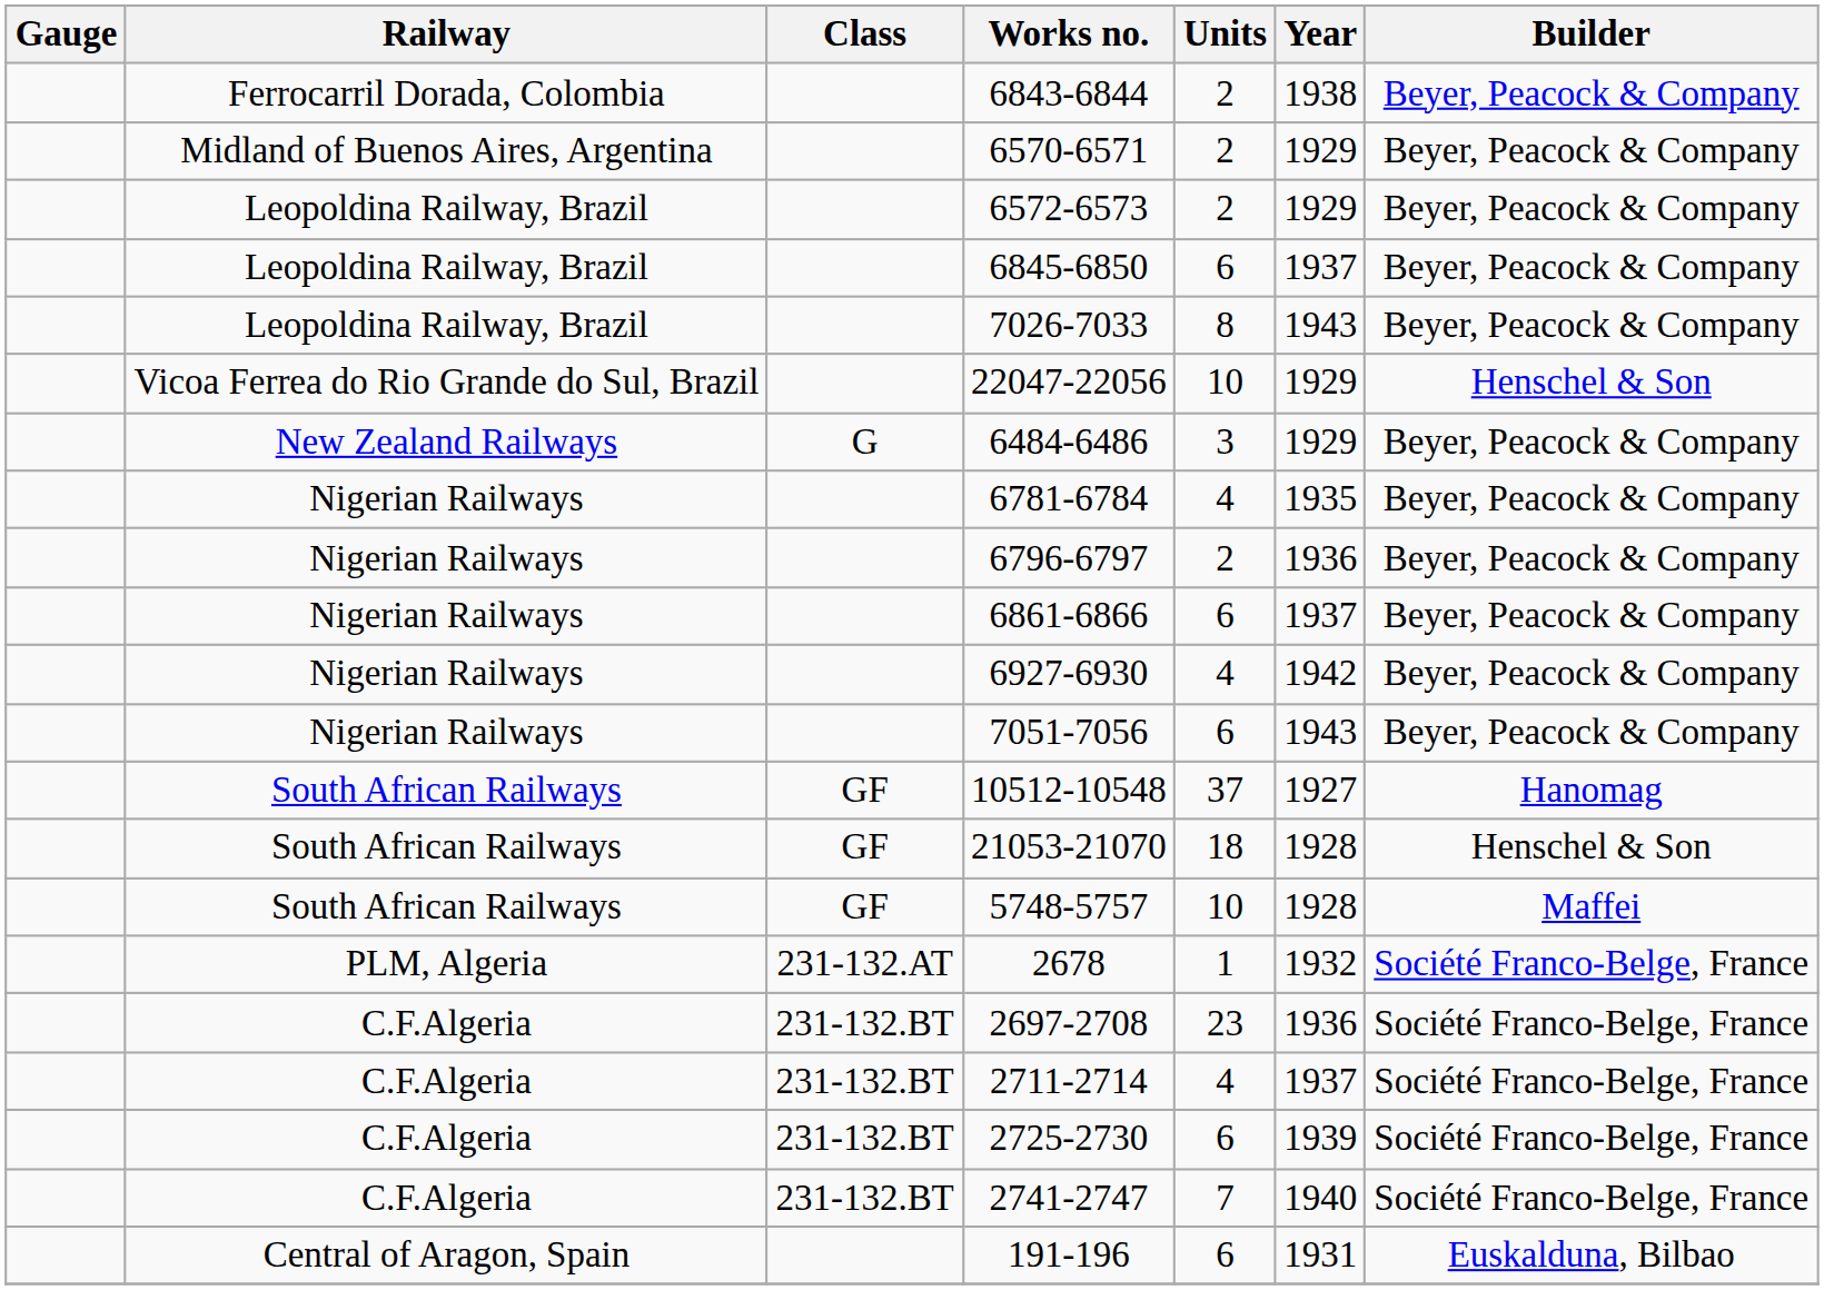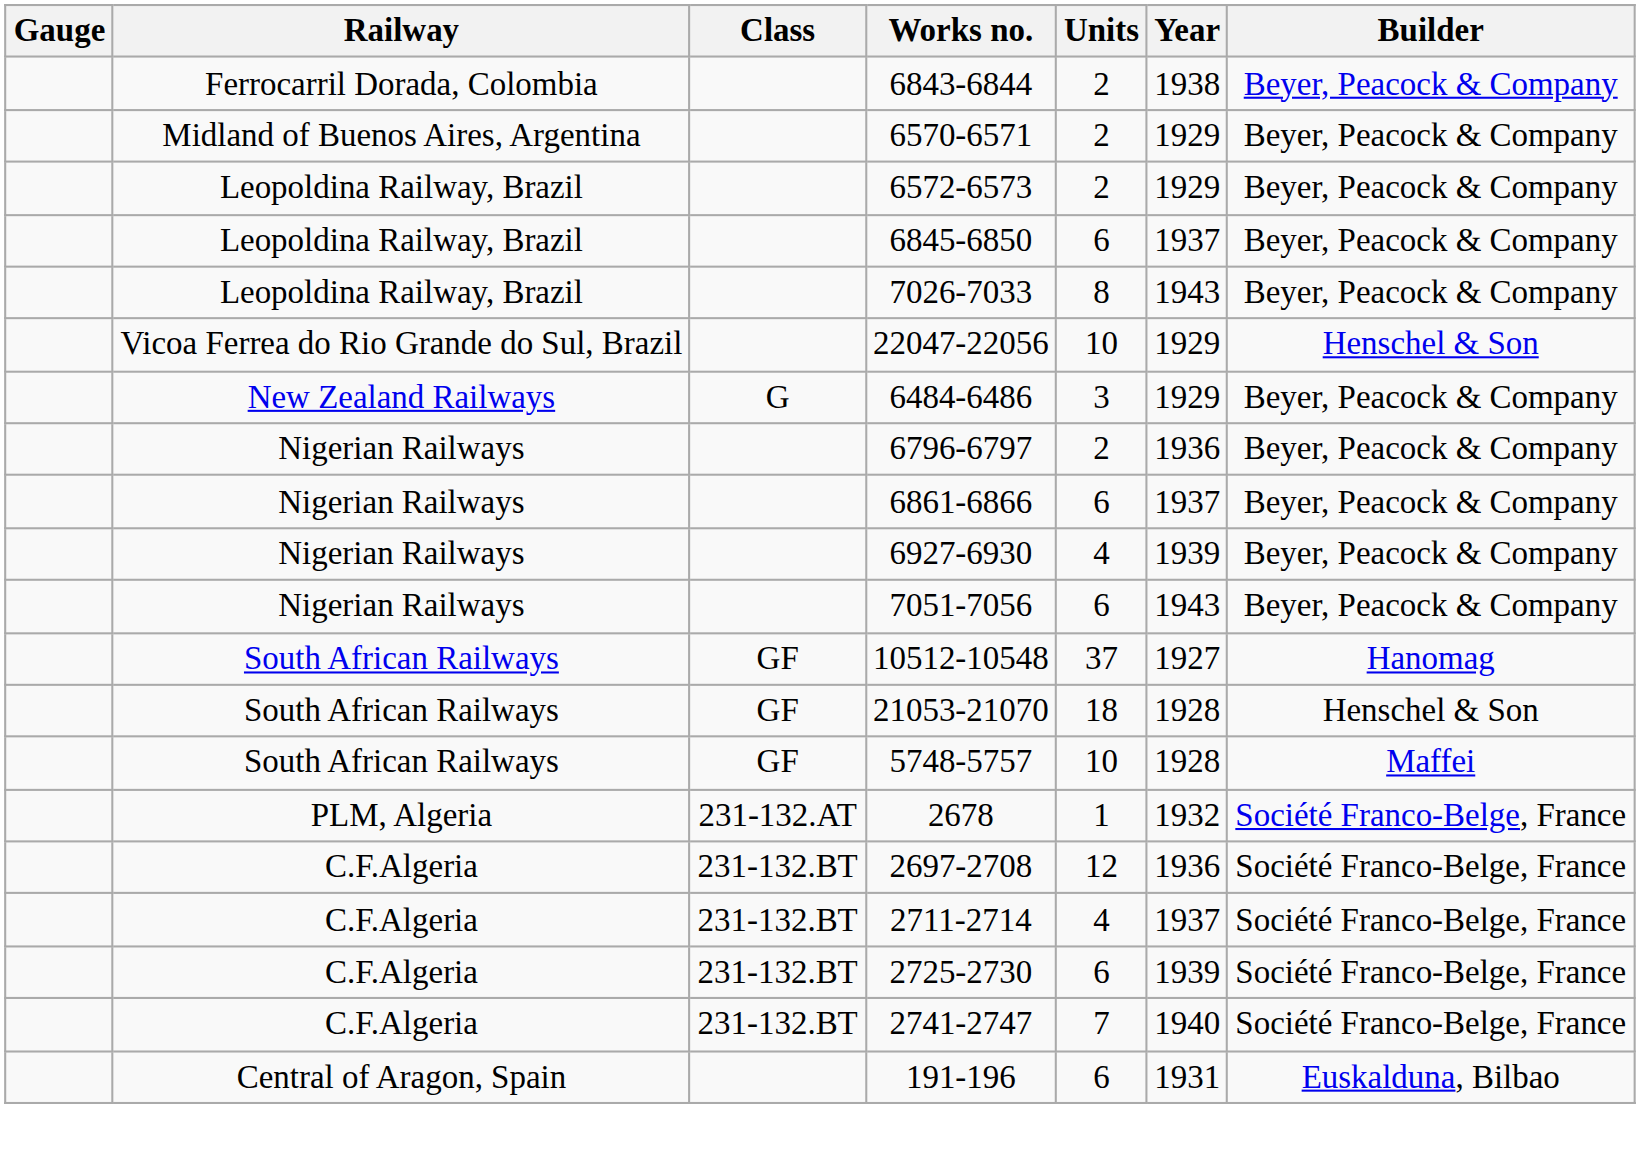- row: Nigerian Railways | 6781-6784 | 4 | 1935 | Beyer, Peacock & Company
6927-6930 | Year: 1942 -> 1939
2697-2708 | Units: 23 -> 12
